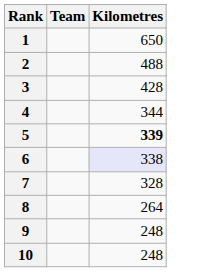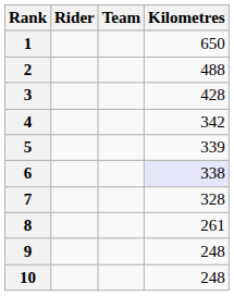+ column: Rider
4 | Kilometres: 344 -> 342
5 | Kilometres: bold -> normal
8 | Kilometres: 264 -> 261
